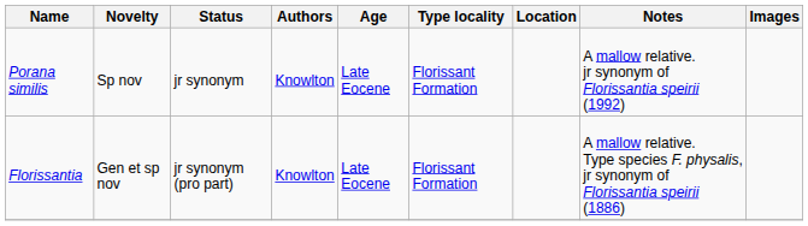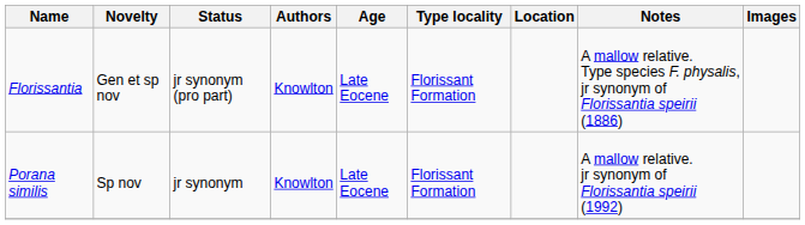rows swapped: Florissantia <-> Porana similis
